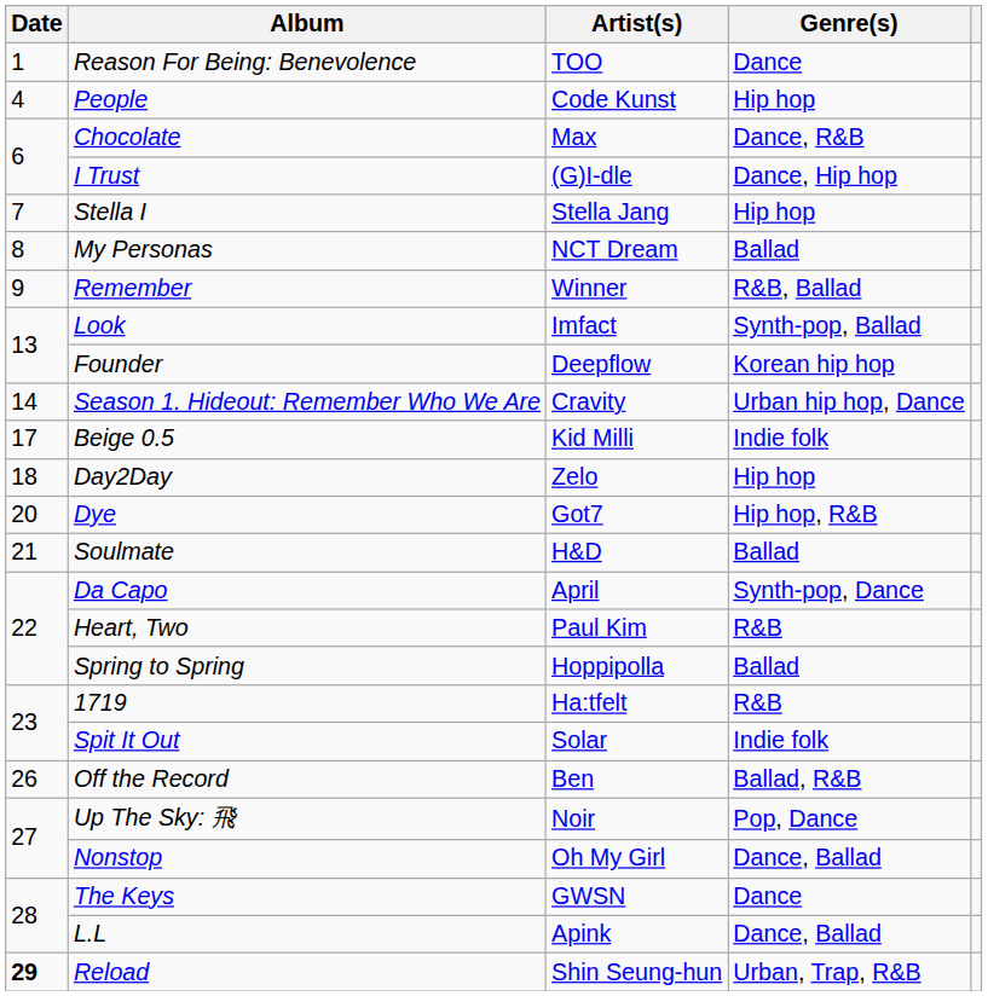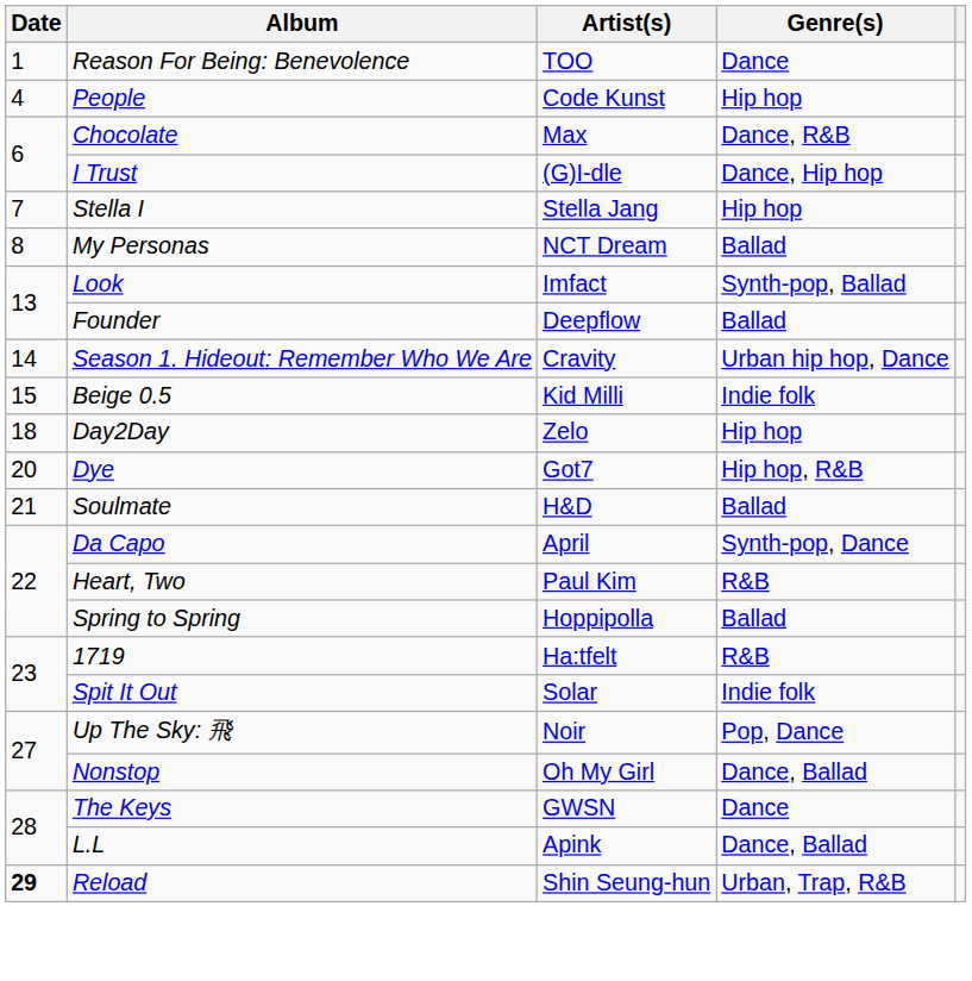- row: 9 | Remember | Winner | R&B, Ballad
Founder | Genre(s): Korean hip hop -> Ballad
Beige 0.5 | Date: 17 -> 15
- row: 26 | Off the Record | Ben | Ballad, R&B
